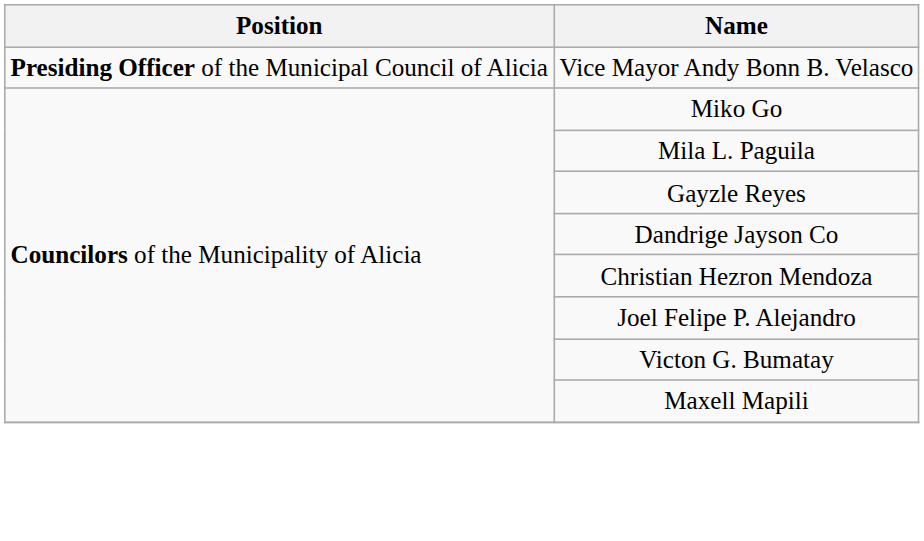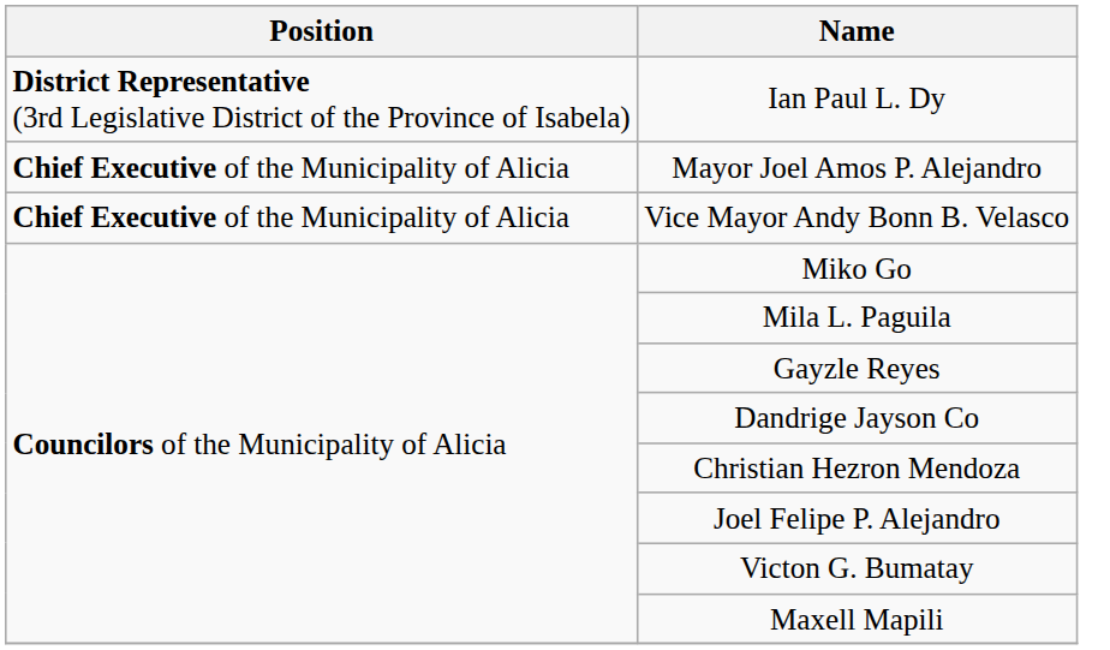+ row: District Representative (3rd Legislative District of the Province of Isabela) | Ian Paul L. Dy
+ row: Chief Executive of the Municipality of Alicia | Mayor Joel Amos P. Alejandro
Vice Mayor Andy Bonn B. Velasco | Position: Presiding Officer of the Municipal Council of Alicia -> Chief Executive of the Municipality of Alicia
